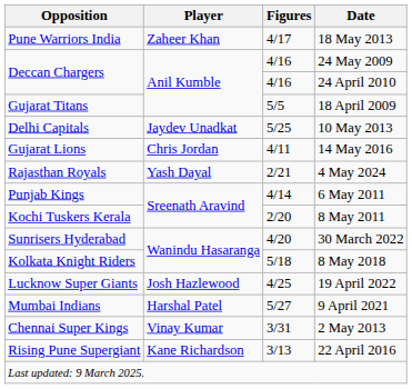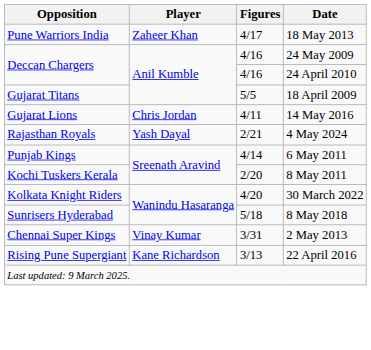- row: Delhi Capitals | Jaydev Unadkat | 5/25 | 10 May 2013
30 March 2022 | Opposition: Sunrisers Hyderabad -> Kolkata Knight Riders
8 May 2018 | Opposition: Kolkata Knight Riders -> Sunrisers Hyderabad
- row: Lucknow Super Giants | Josh Hazlewood | 4/25 | 19 April 2022
- row: Mumbai Indians | Harshal Patel | 5/27 | 9 April 2021
